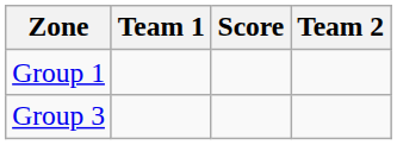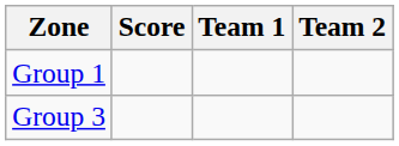columns swapped: Team 1 <-> Score
